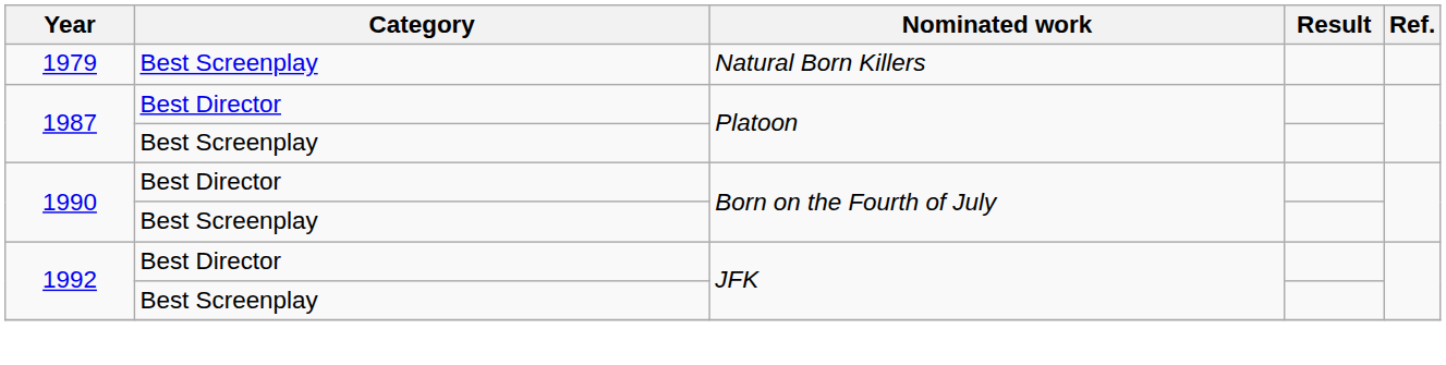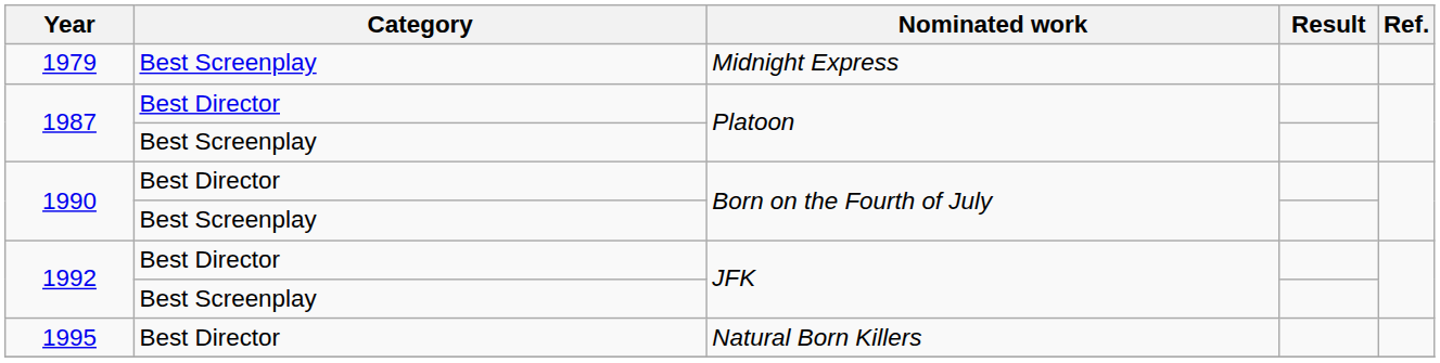1979 | Nominated work: Natural Born Killers -> Midnight Express
+ row: 1995 | Best Director | Natural Born Killers
